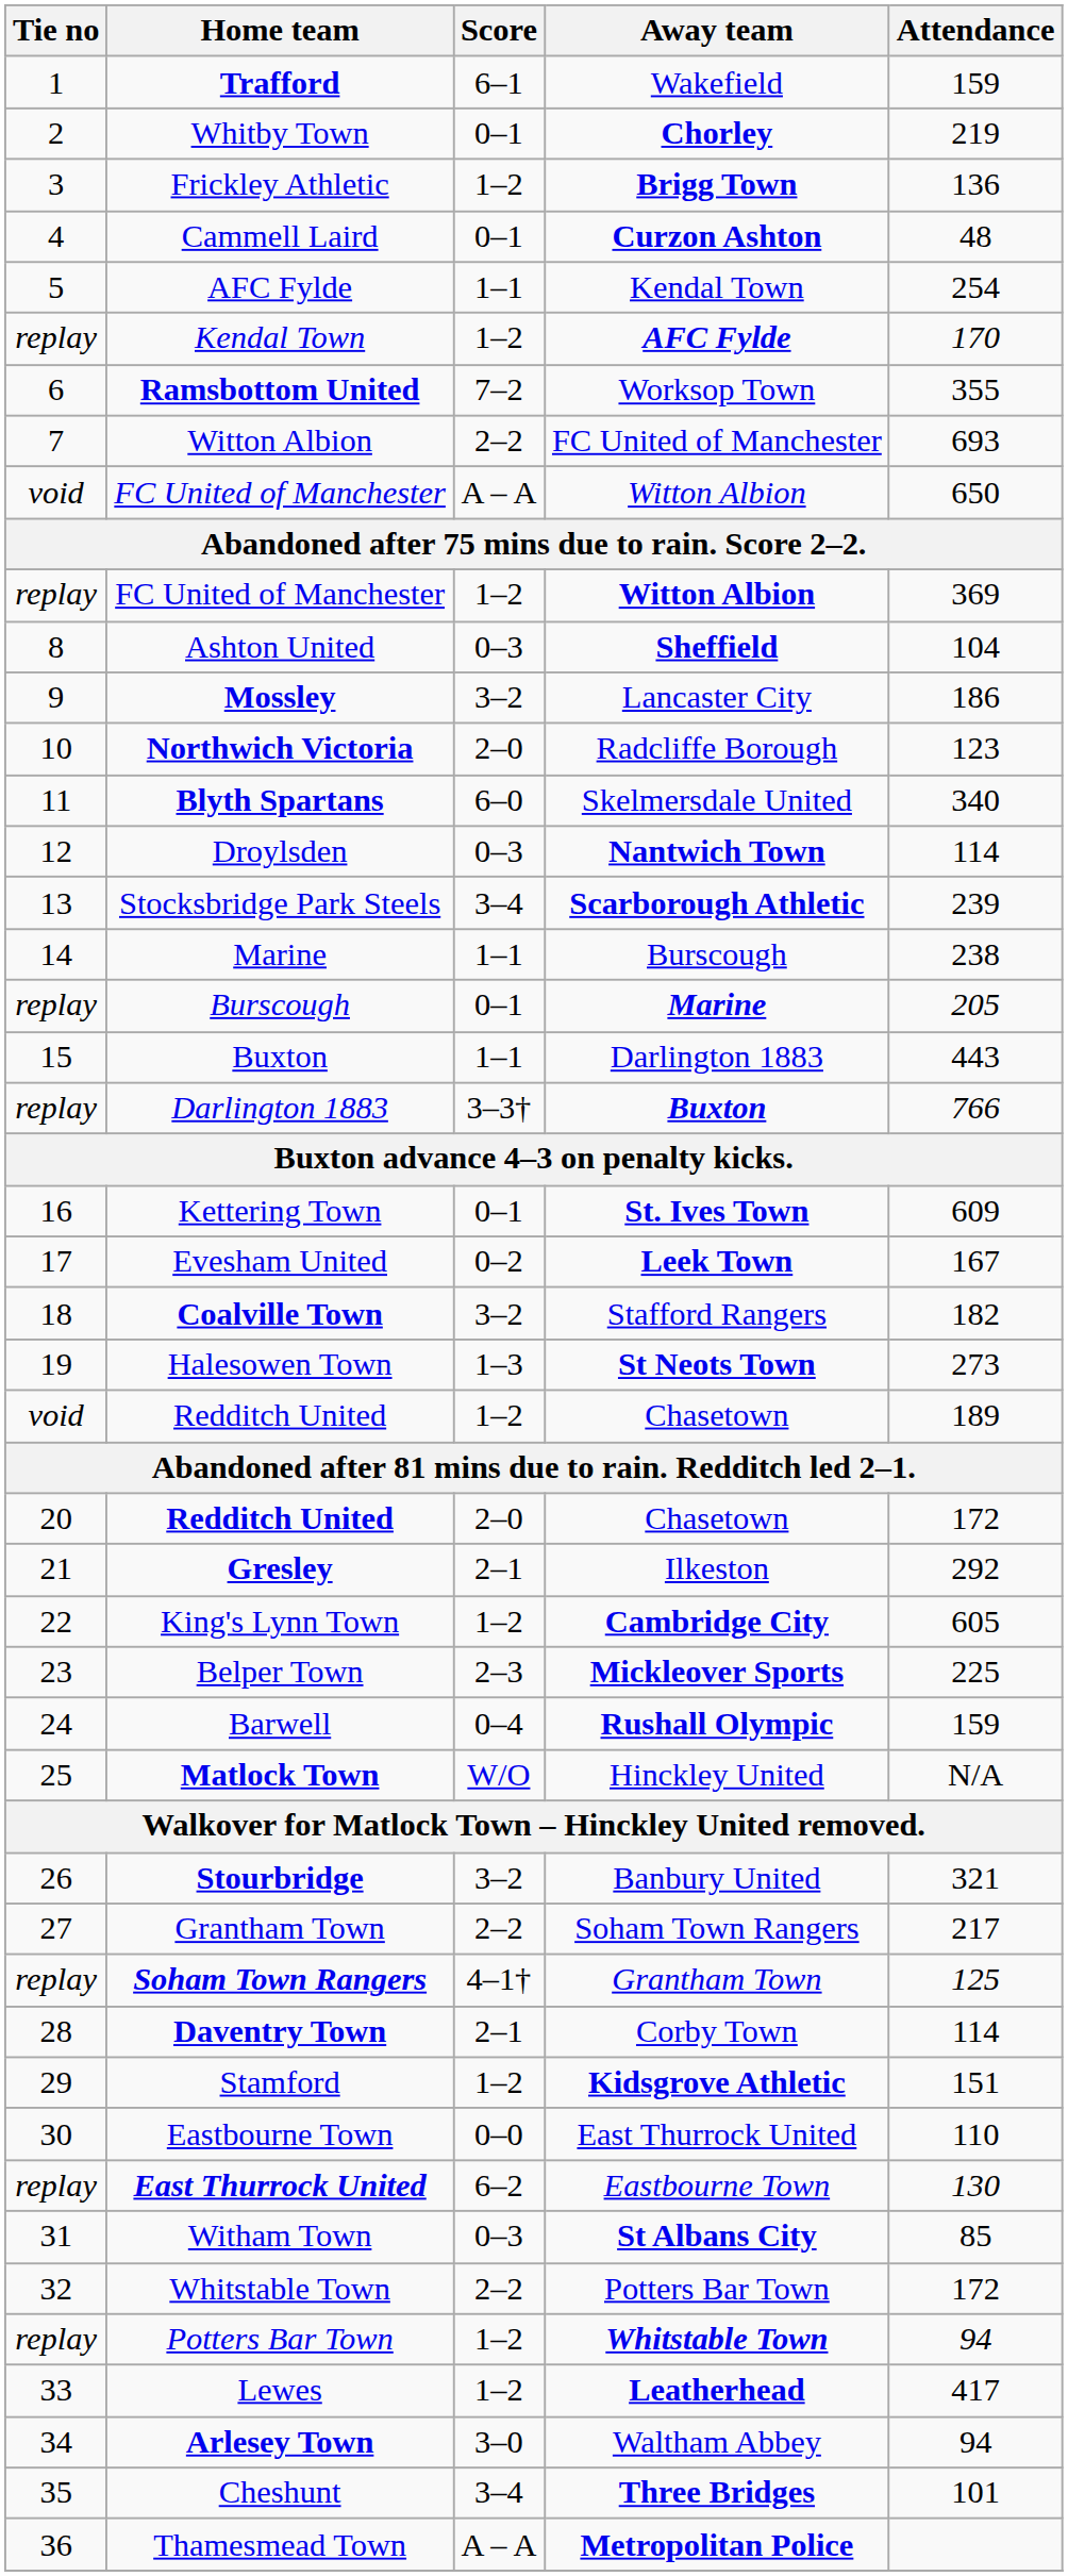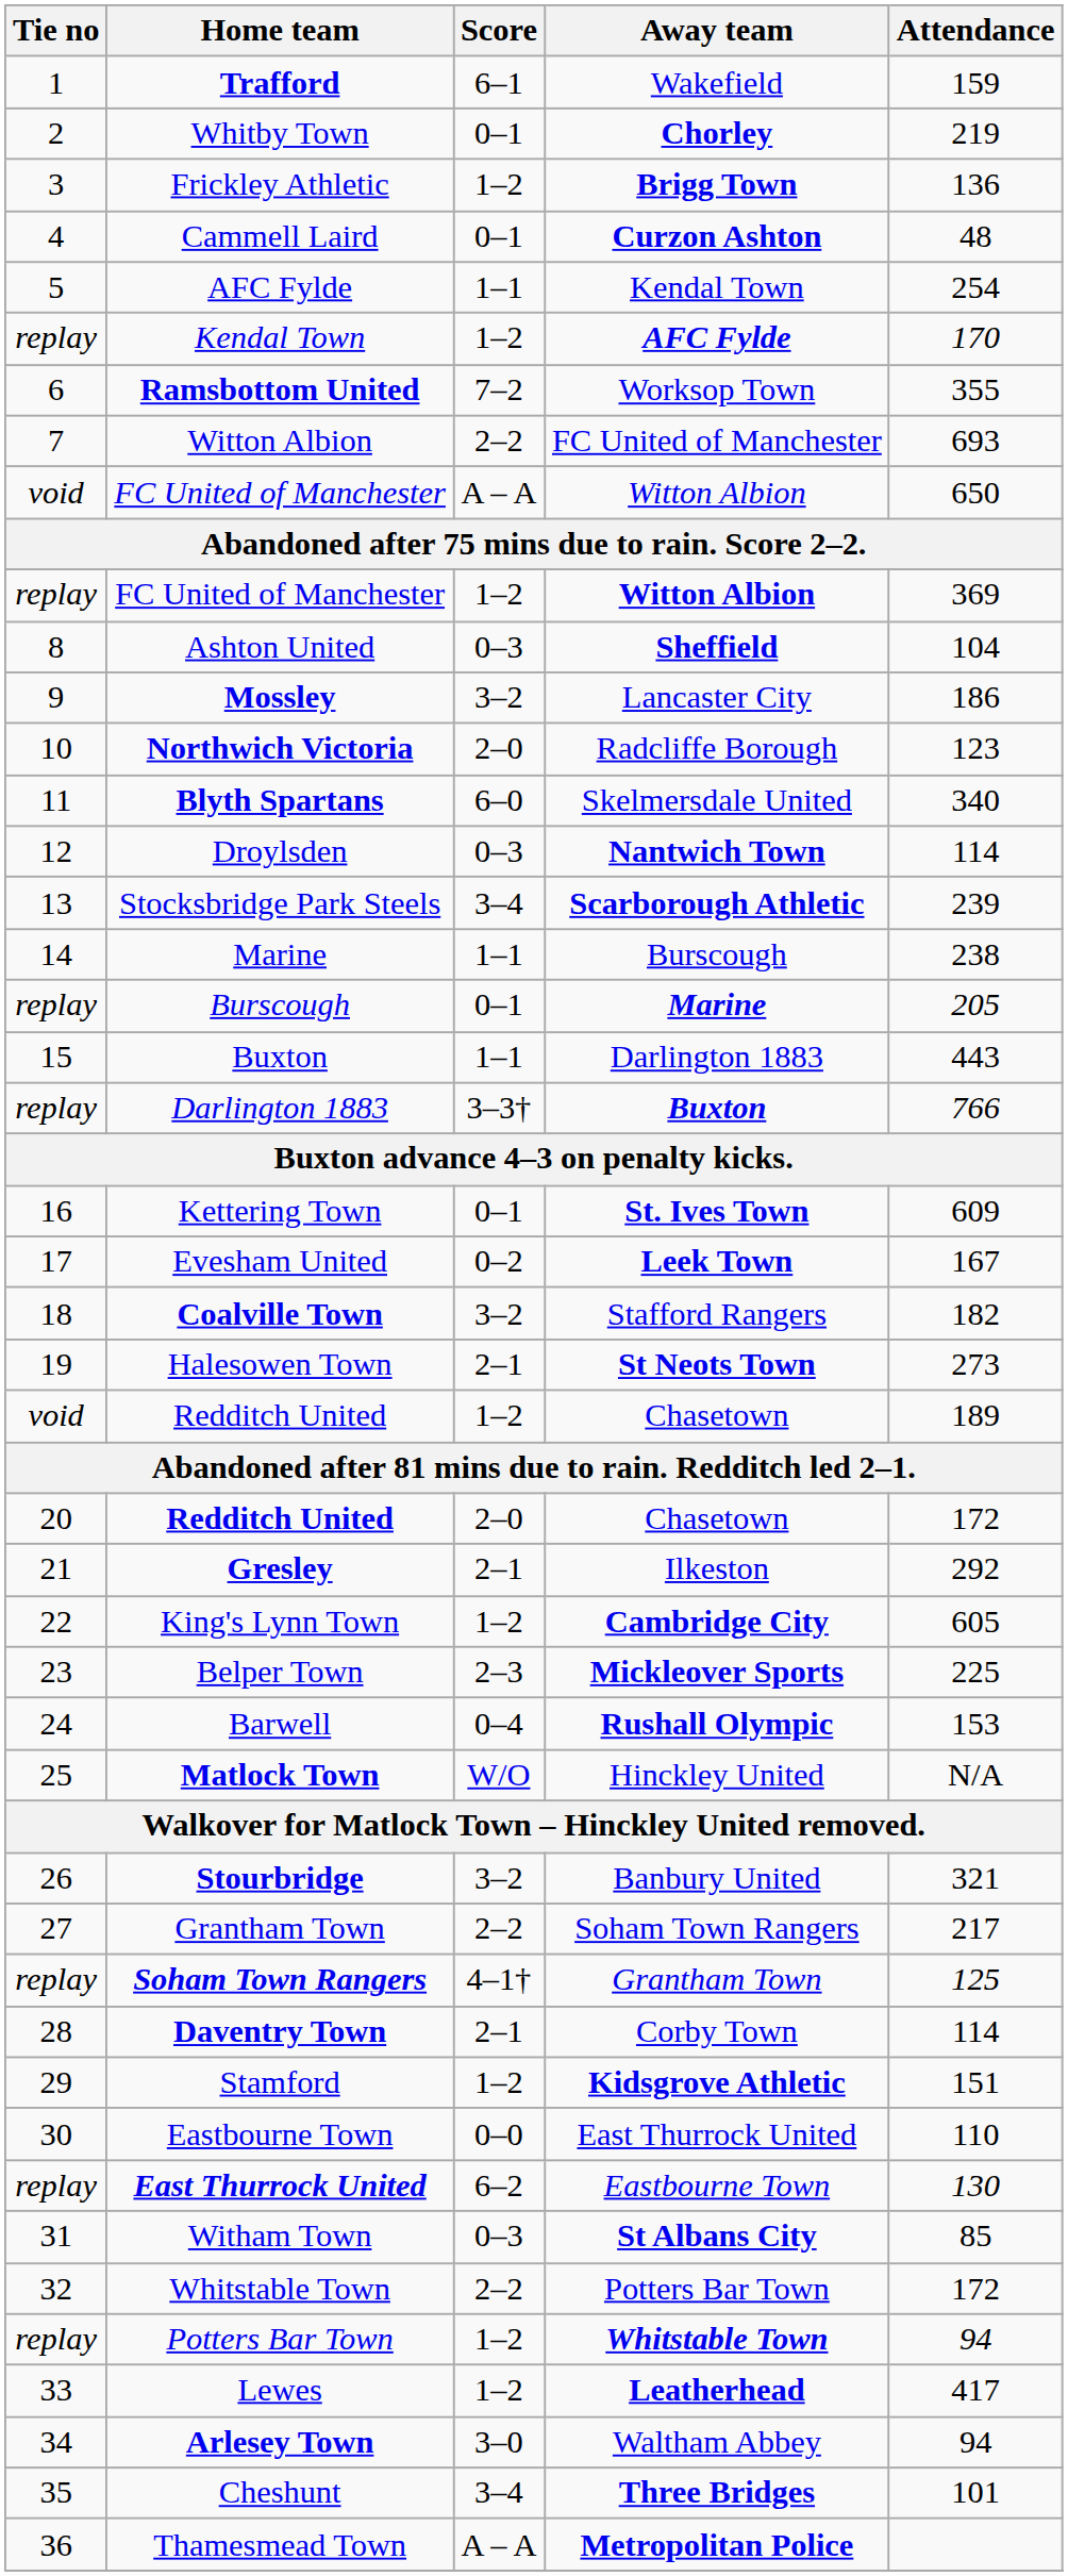Halesowen Town | Score: 1–3 -> 2–1
Barwell | Attendance: 159 -> 153
